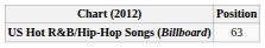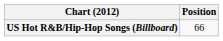US Hot R&B/Hip-Hop Songs (Billboard) | Position: 63 -> 66
